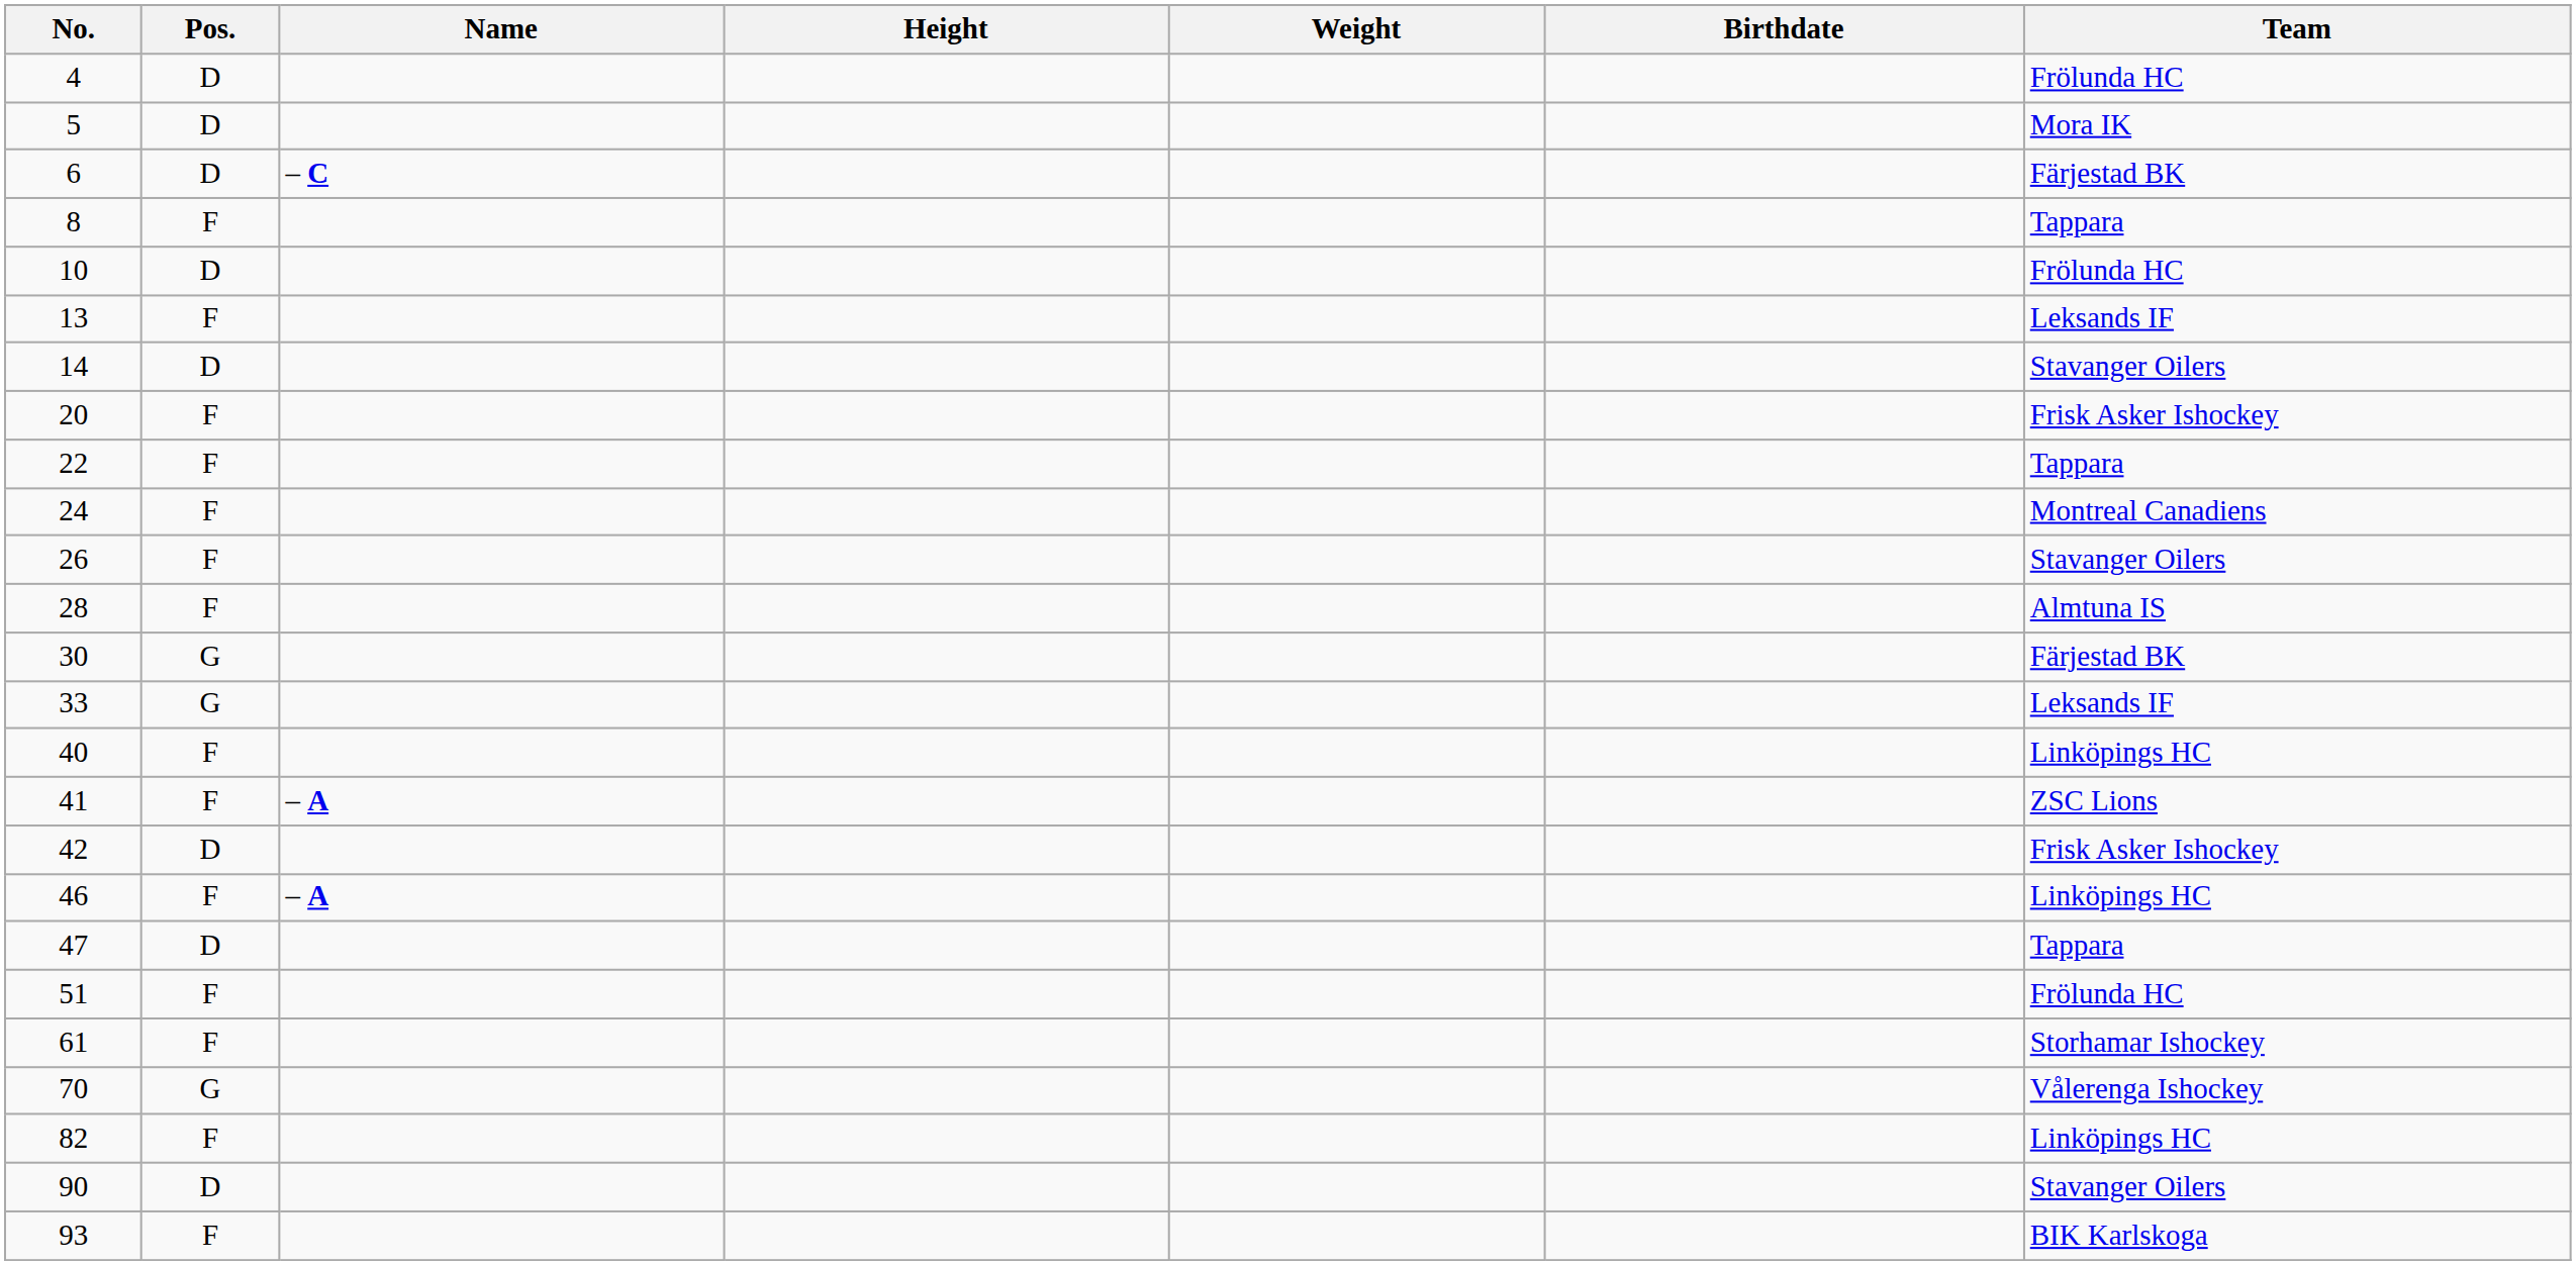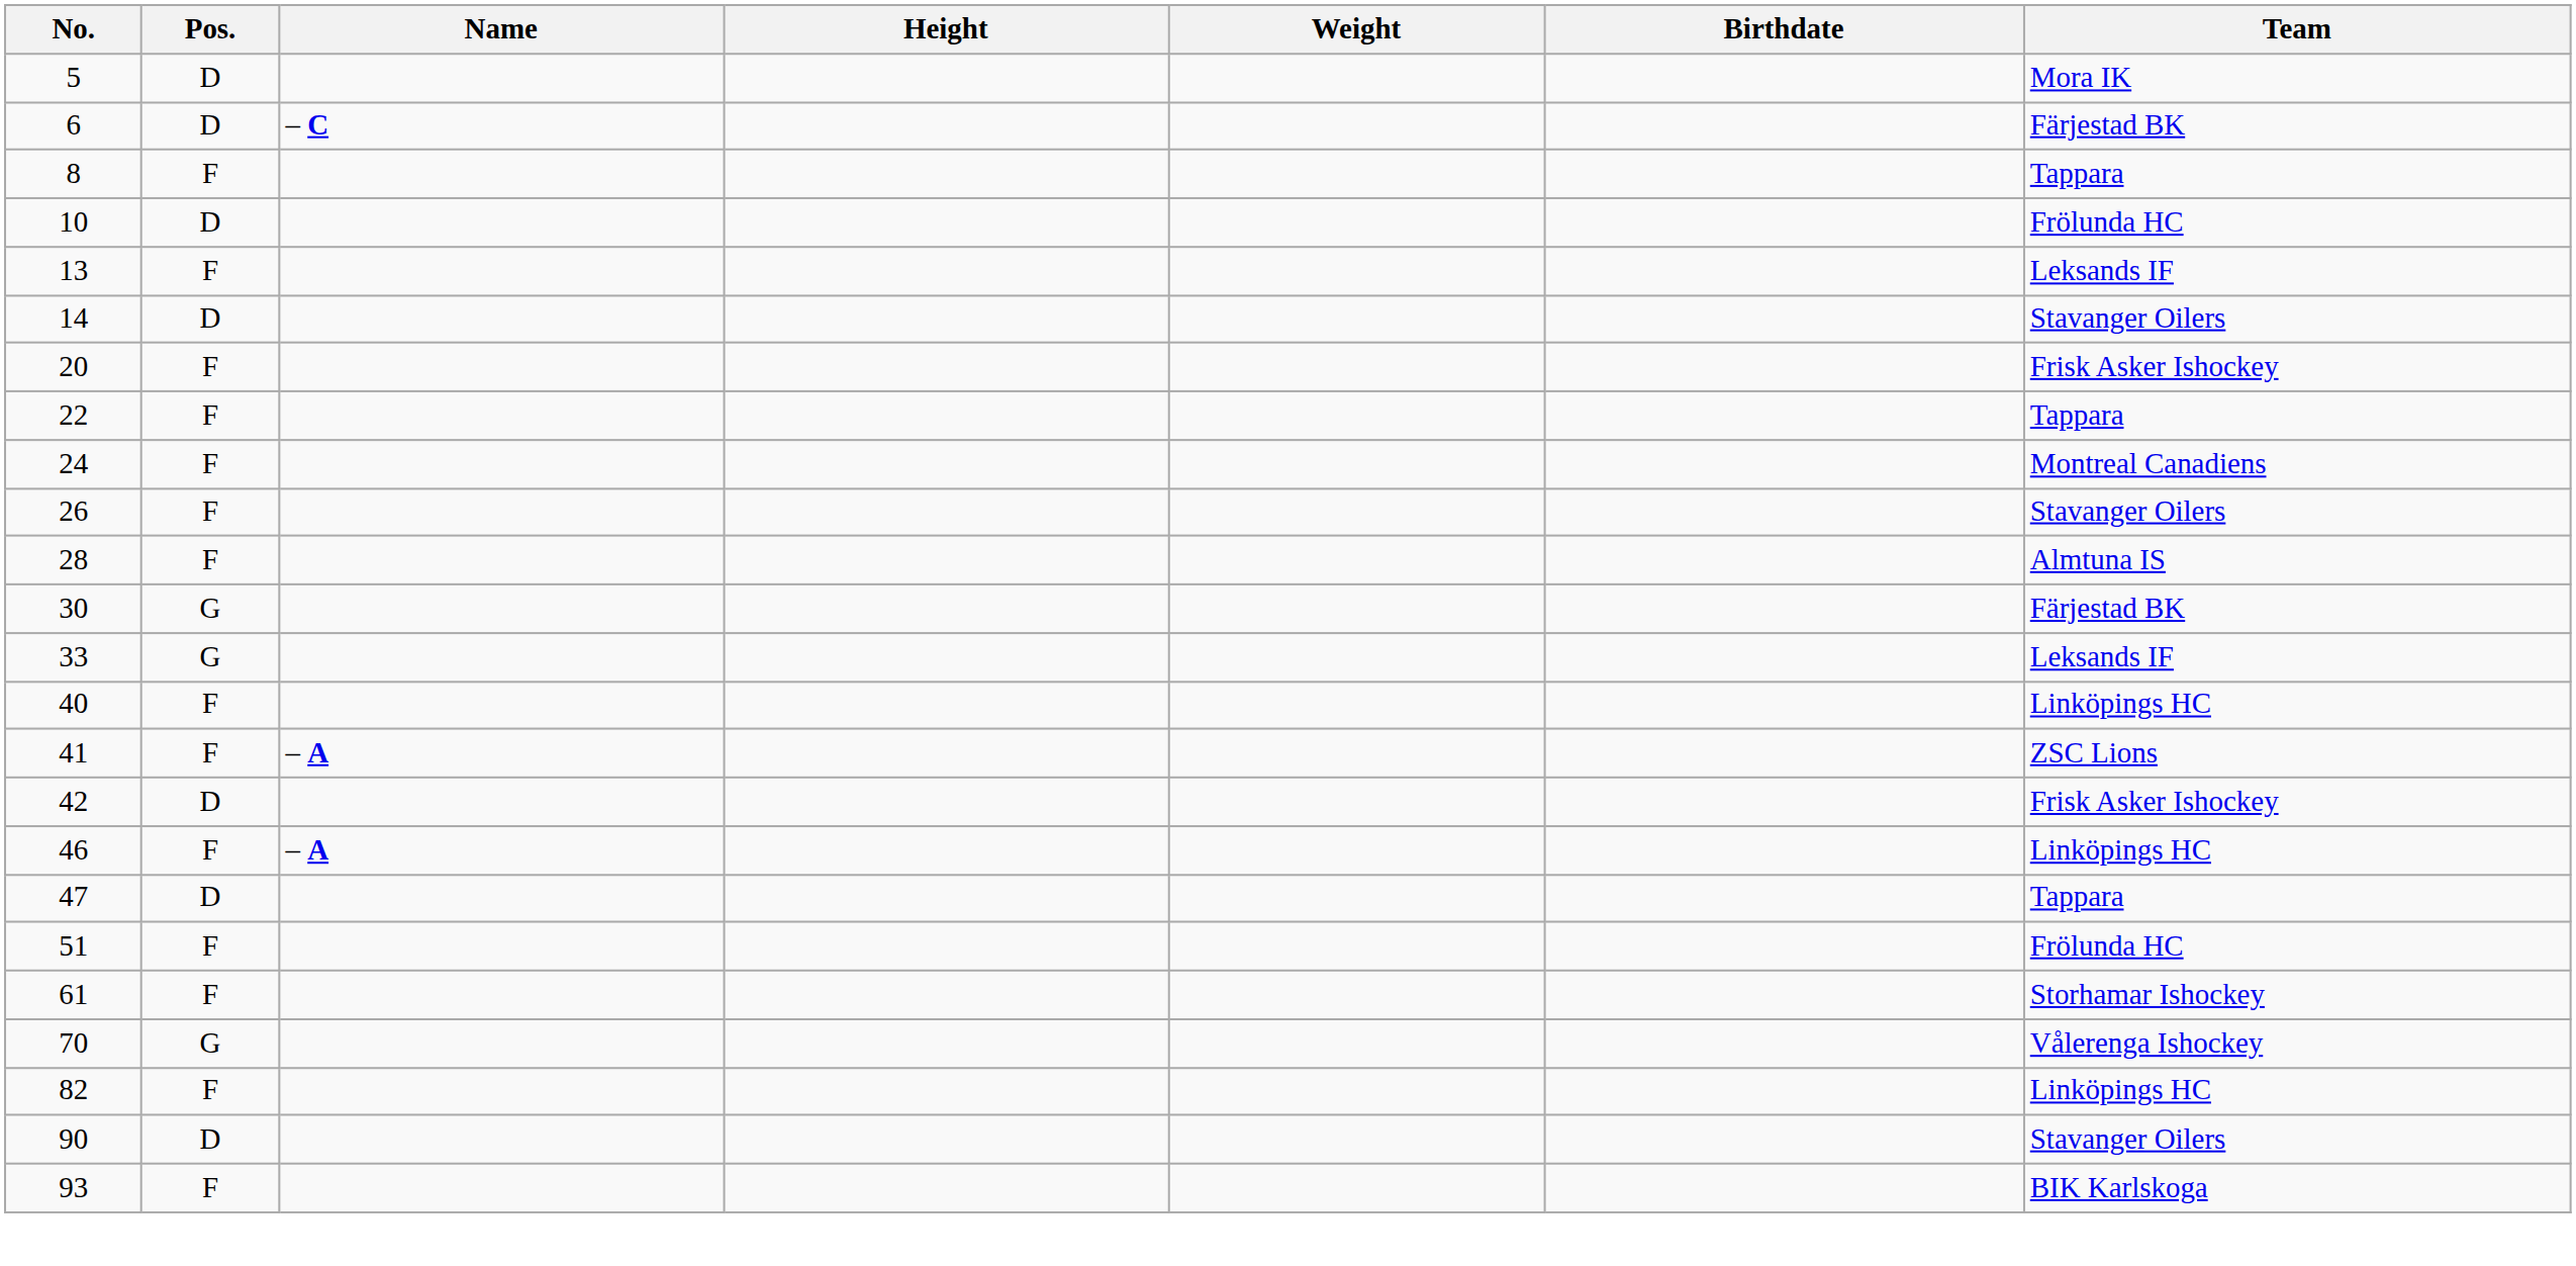- row: 4 | D | Frölunda HC
